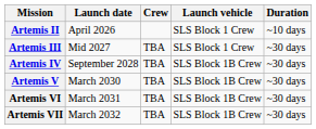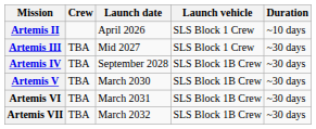columns swapped: Launch date <-> Crew
